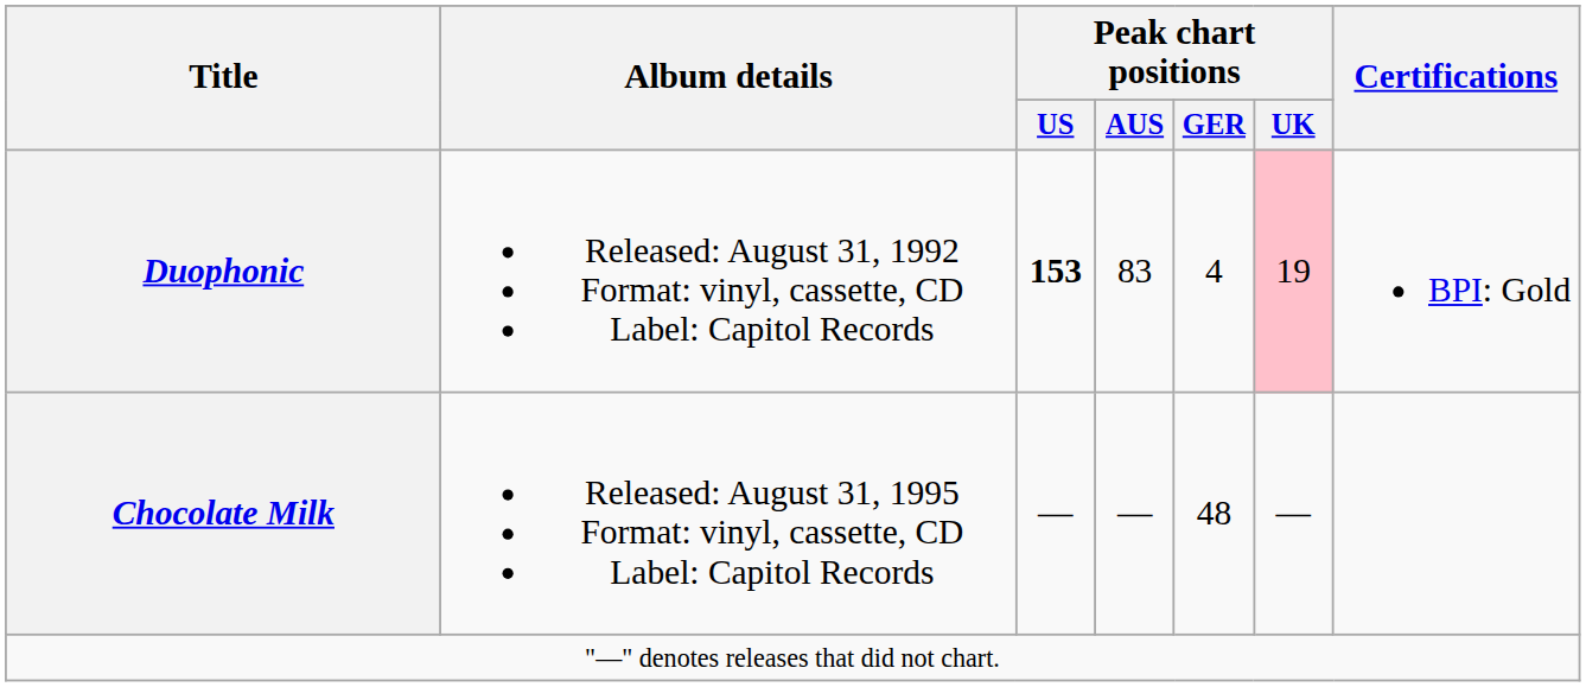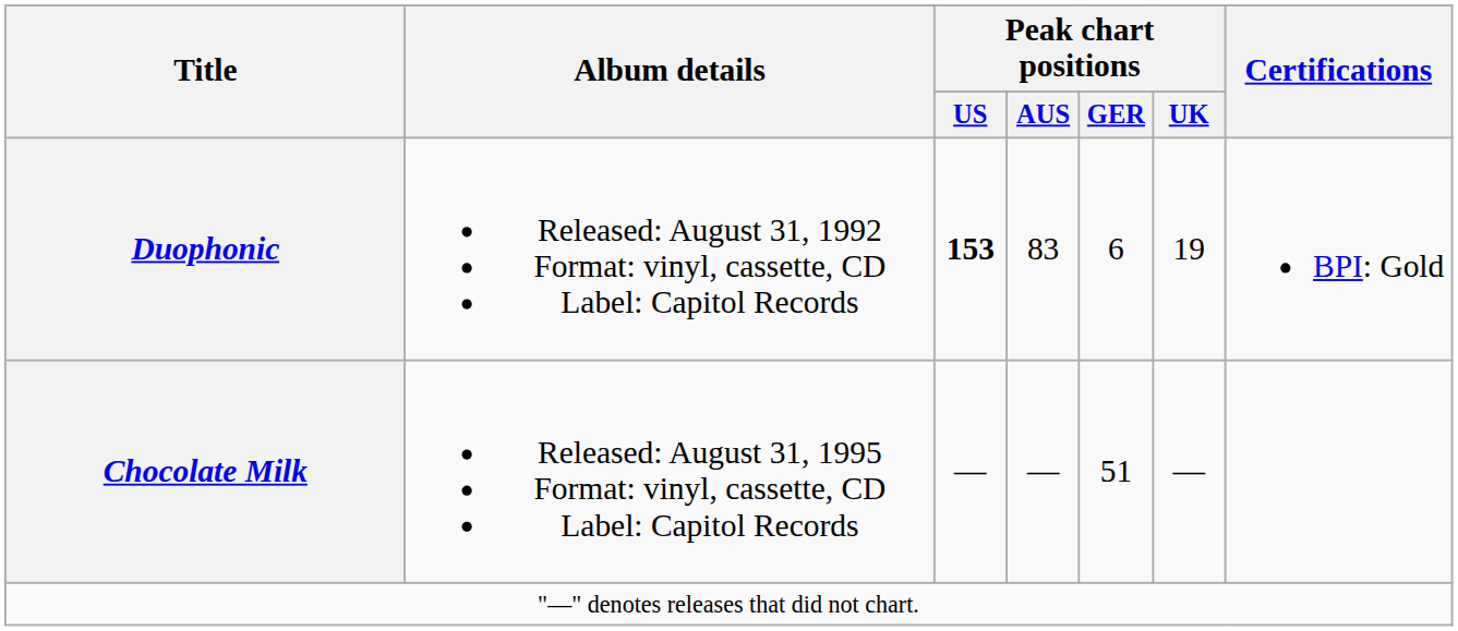Duophonic | Peak chart positions / GER: 4 -> 6
Duophonic | Peak chart positions / UK: pink background -> no background
Chocolate Milk | Peak chart positions / GER: 48 -> 51
